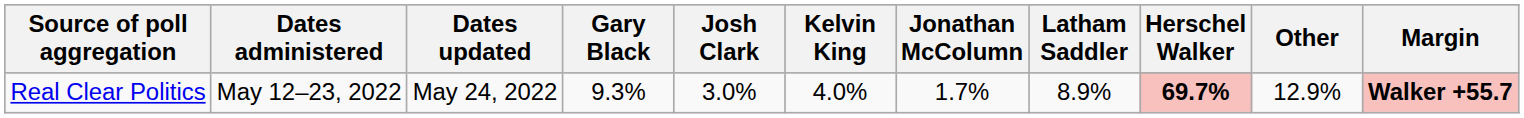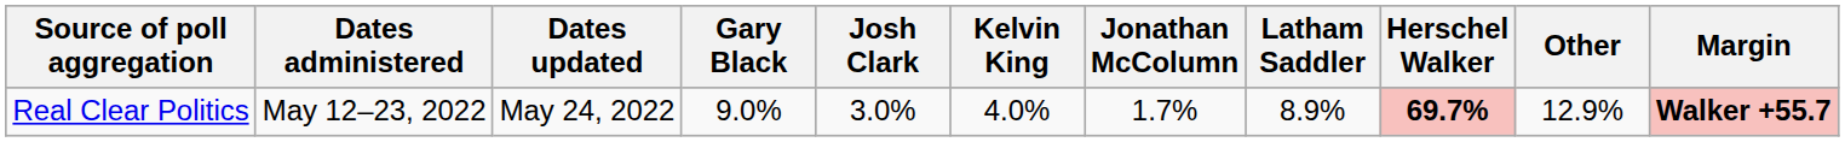Real Clear Politics | Gary Black: 9.3% -> 9.0%
